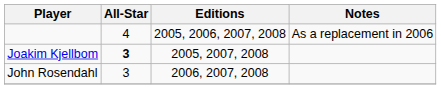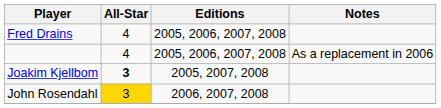+ row: Fred Drains | 4 | 2005, 2006, 2007, 2008
John Rosendahl | All-Star: no background -> gold background
